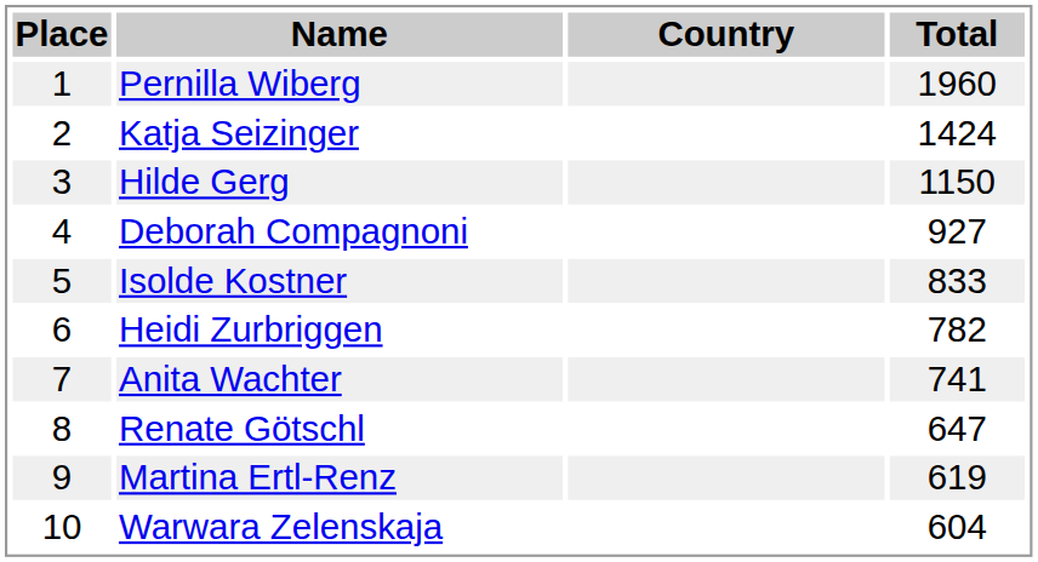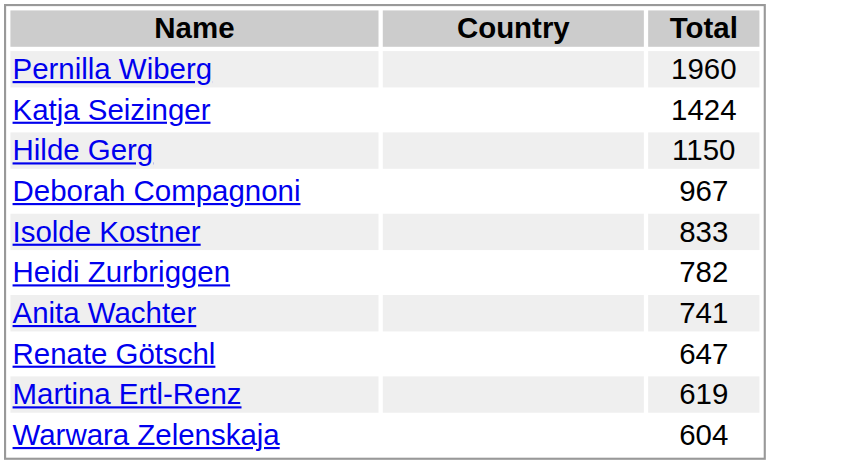- column: Place | 1 | 2 | 3 | 4 | 5 | 6 | 7 | 8 | 9 | 10
Deborah Compagnoni | Total: 927 -> 967
